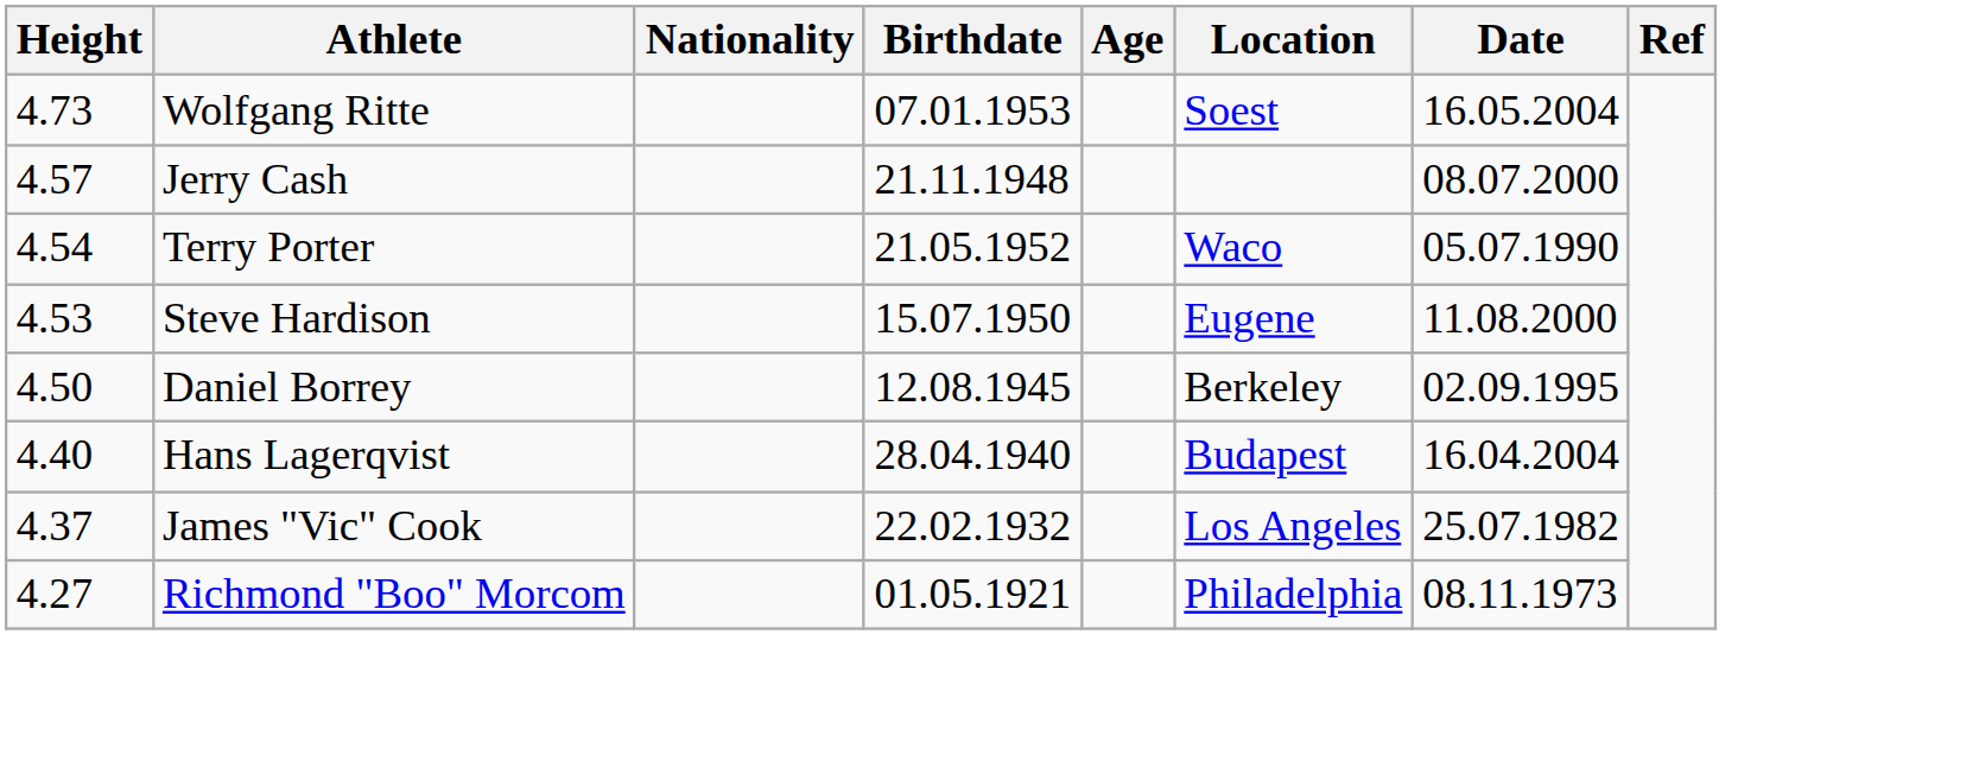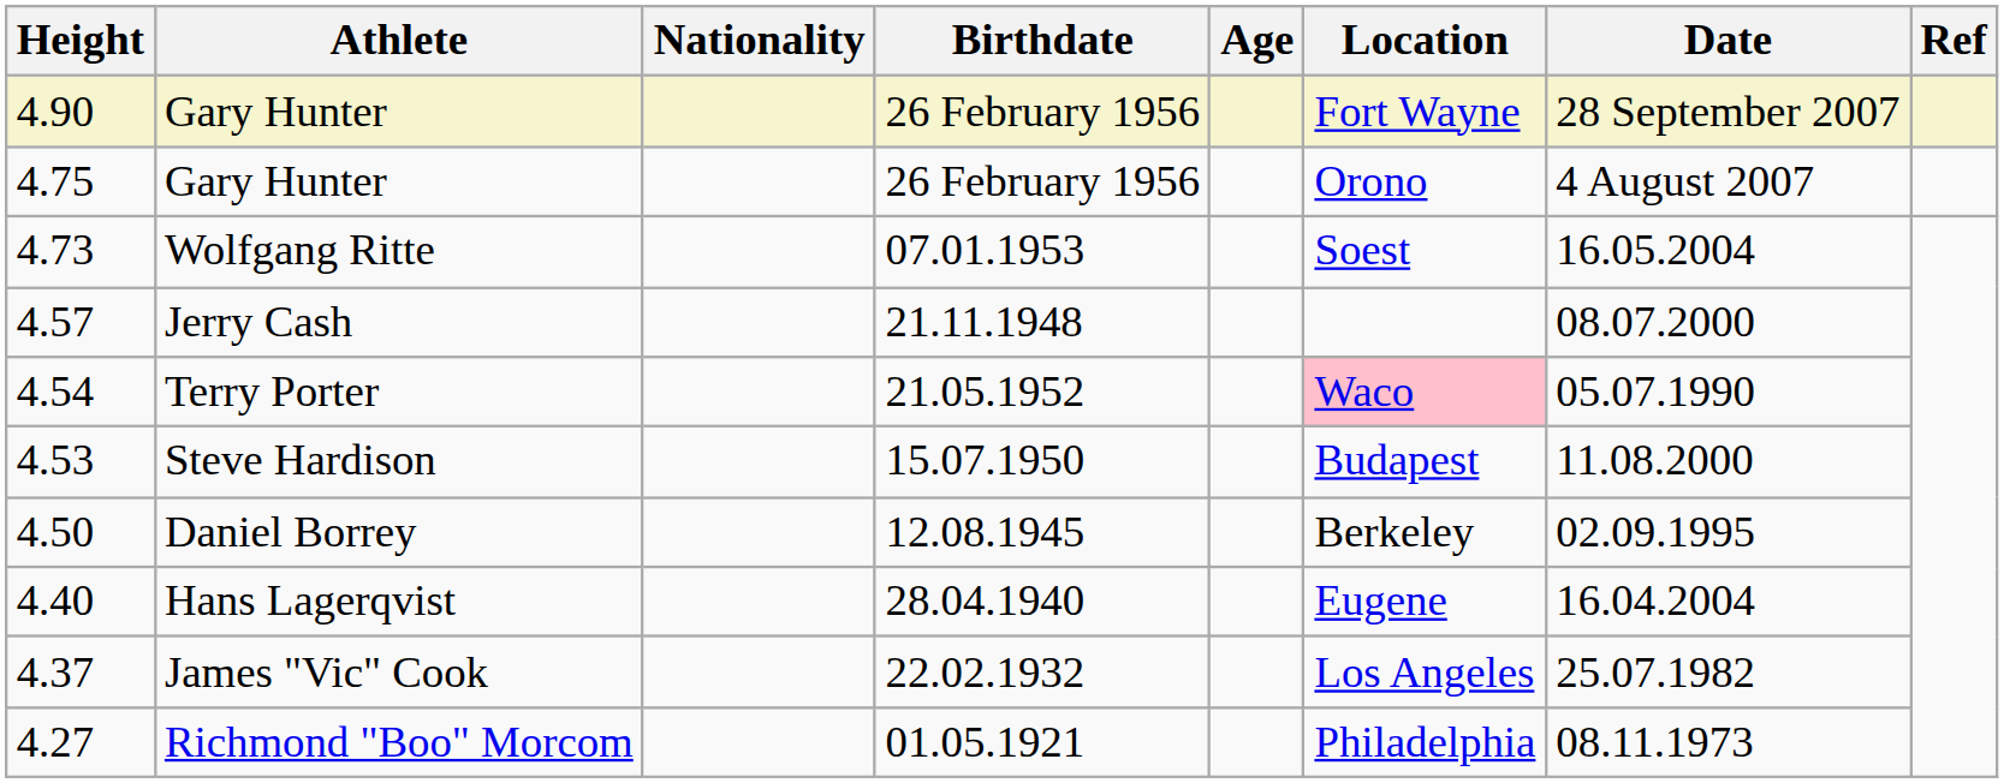+ row: 4.90 | Gary Hunter | 26 February 1956 | Fort Wayne | 28 September 2007
+ row: 4.75 | Gary Hunter | 26 February 1956 | Orono | 4 August 2007
Terry Porter | Location: no background -> pink background
Steve Hardison | Location: Eugene -> Budapest
Hans Lagerqvist | Location: Budapest -> Eugene
